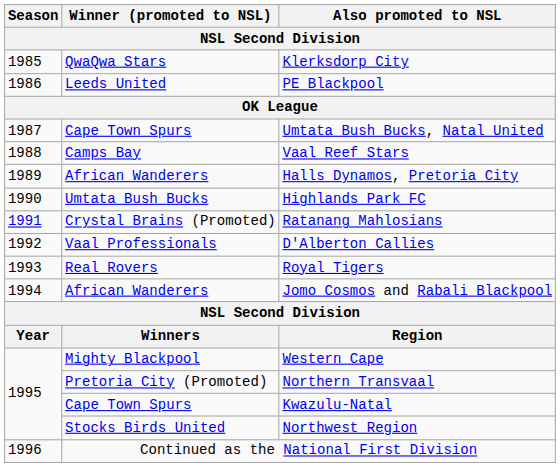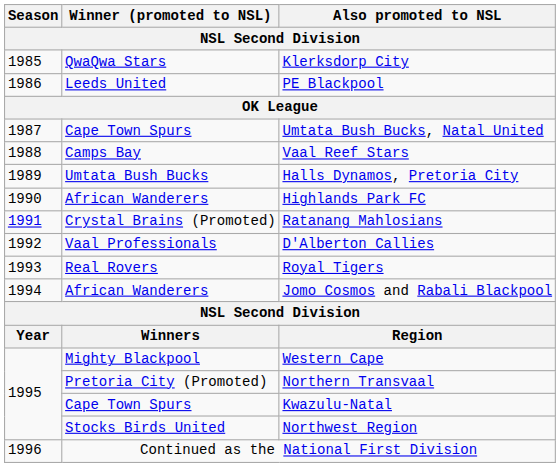Halls Dynamos, Pretoria City | Winner (promoted to NSL): African Wanderers -> Umtata Bush Bucks
Highlands Park FC | Winner (promoted to NSL): Umtata Bush Bucks -> African Wanderers
